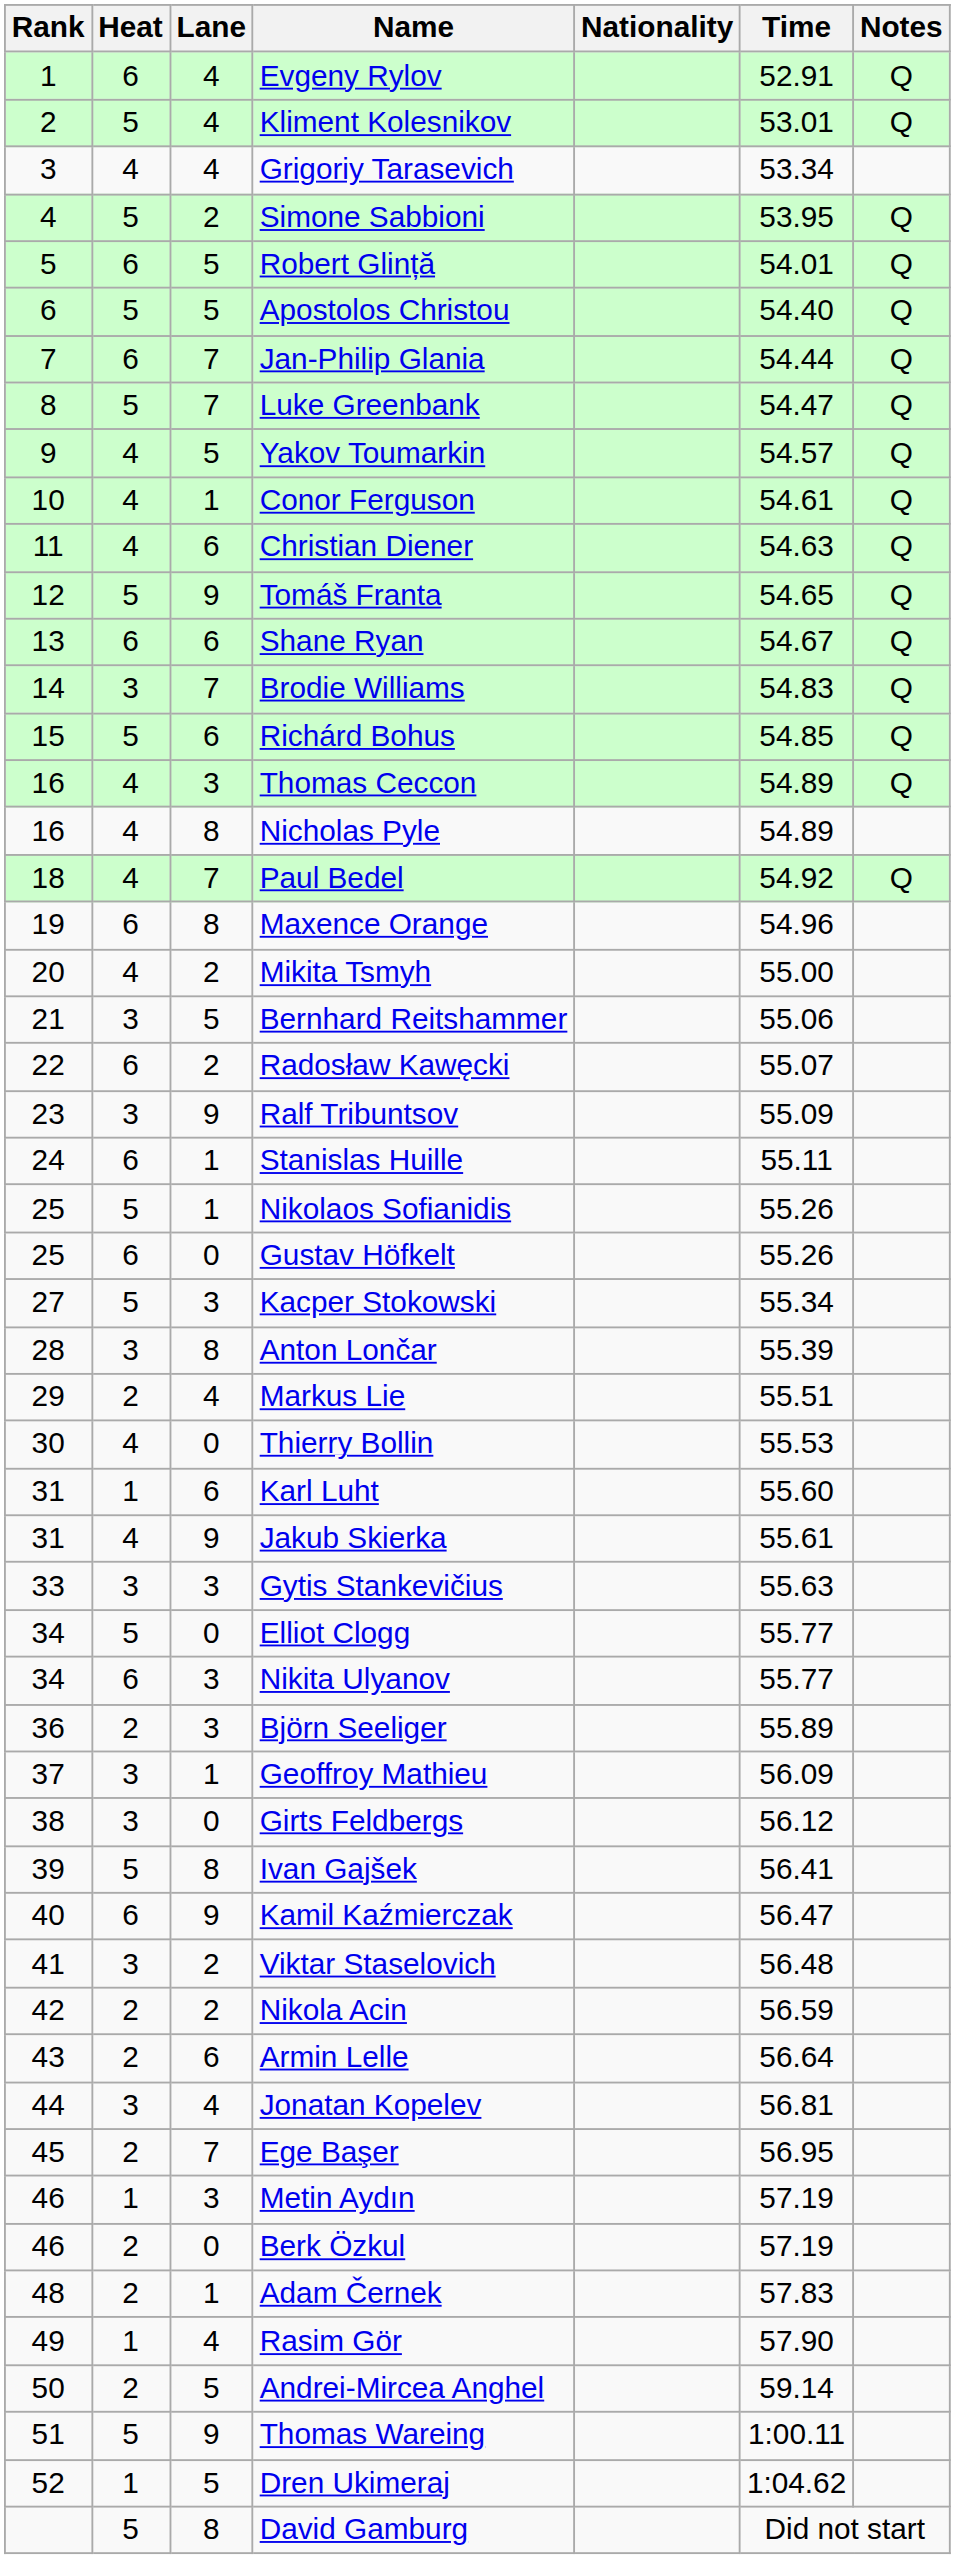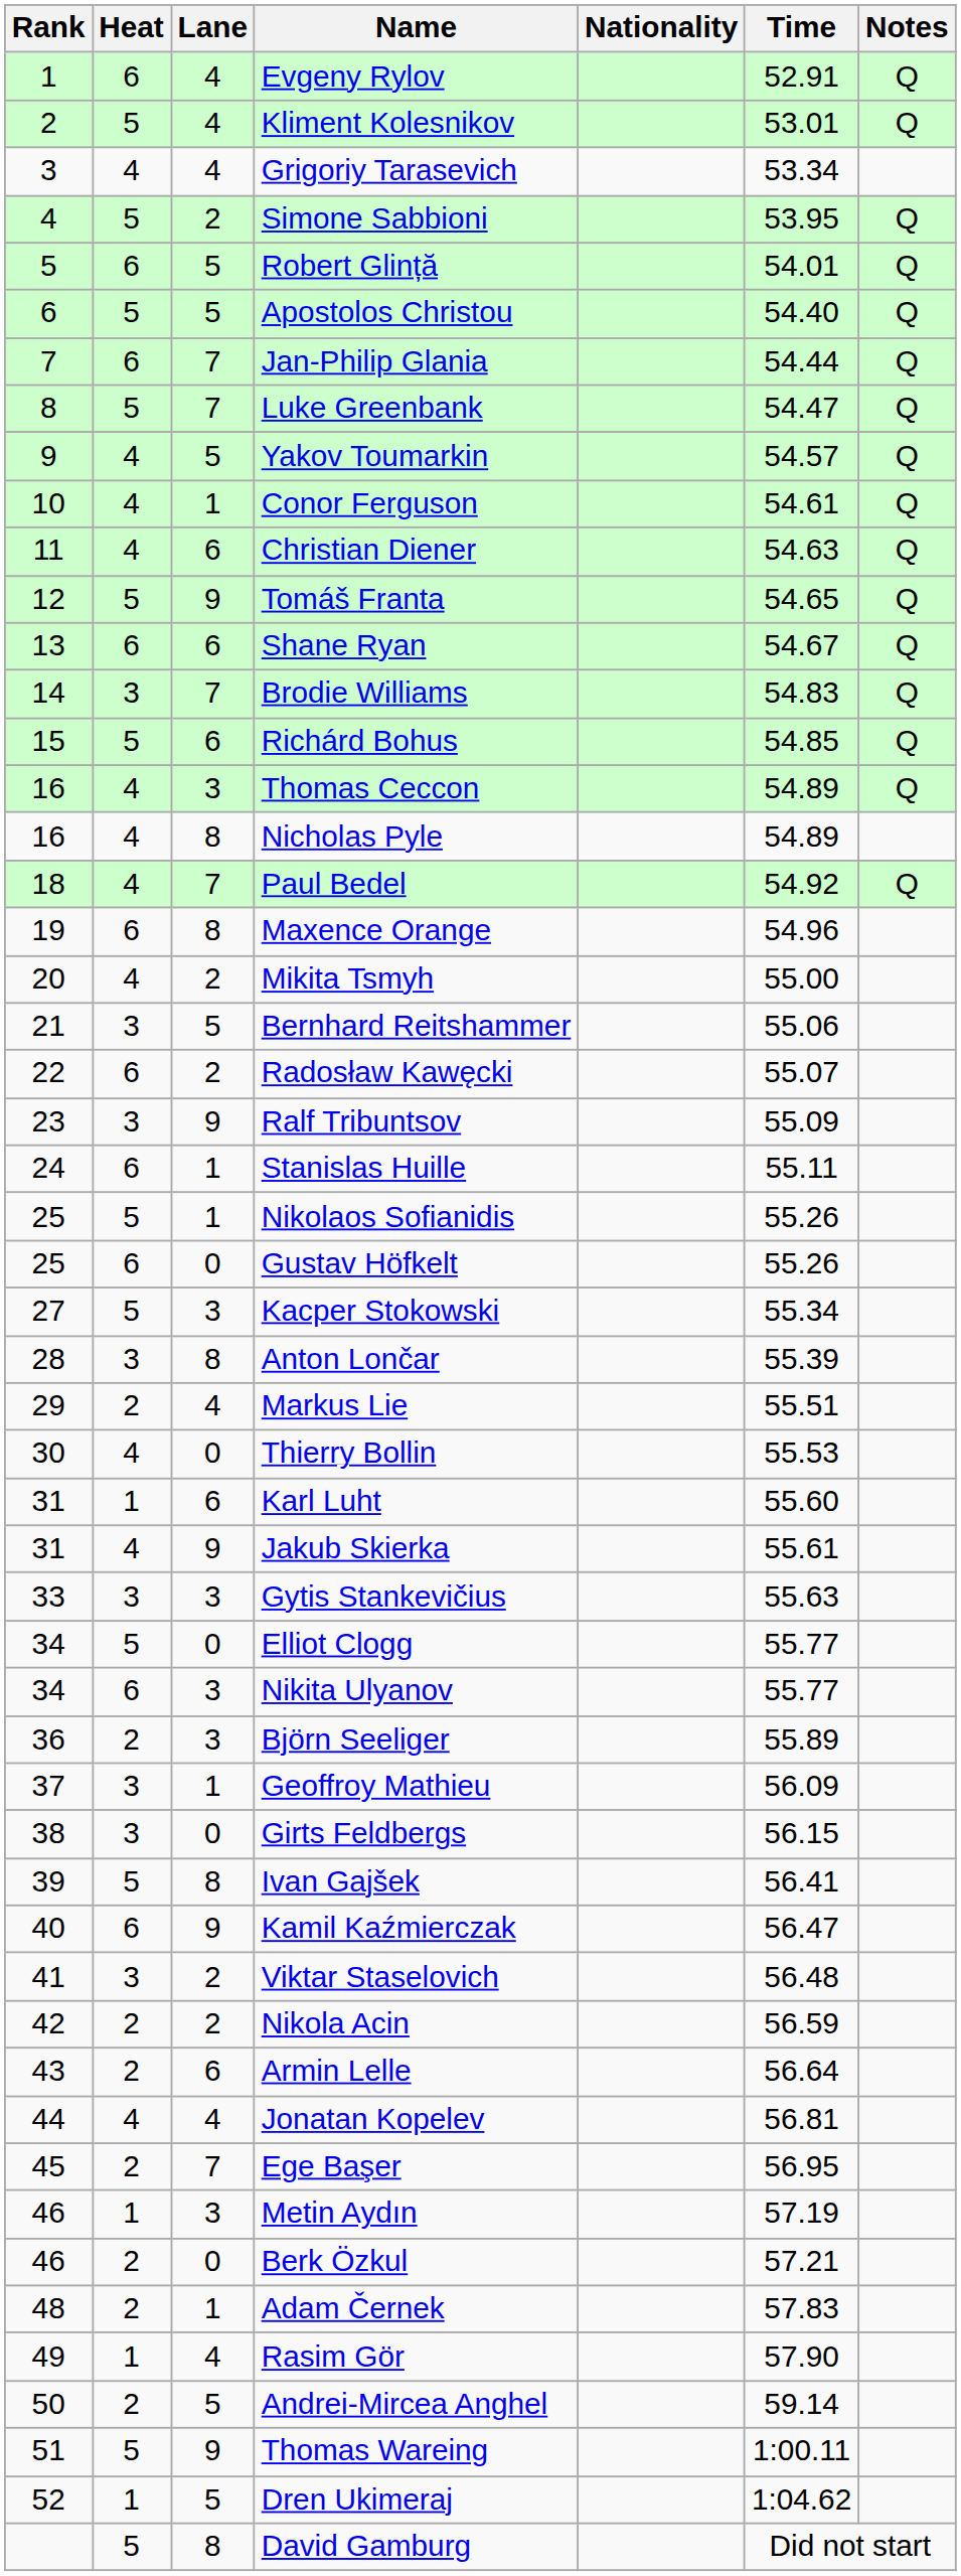Girts Feldbergs | Time: 56.12 -> 56.15
Jonatan Kopelev | Heat: 3 -> 4
Berk Özkul | Time: 57.19 -> 57.21
